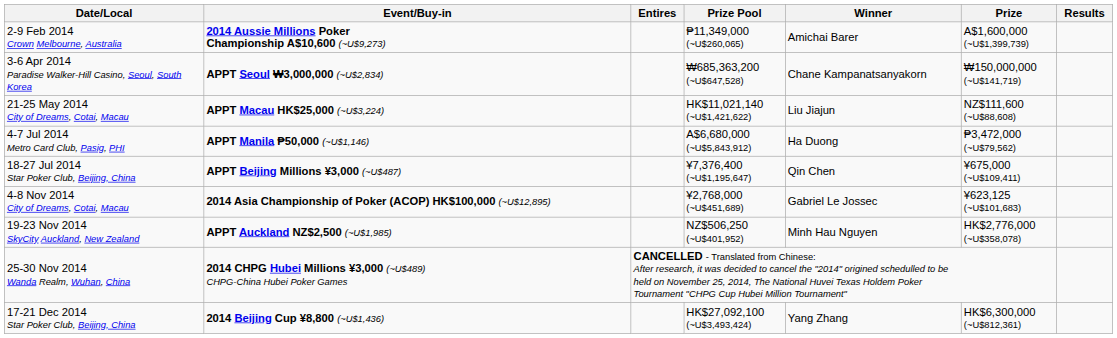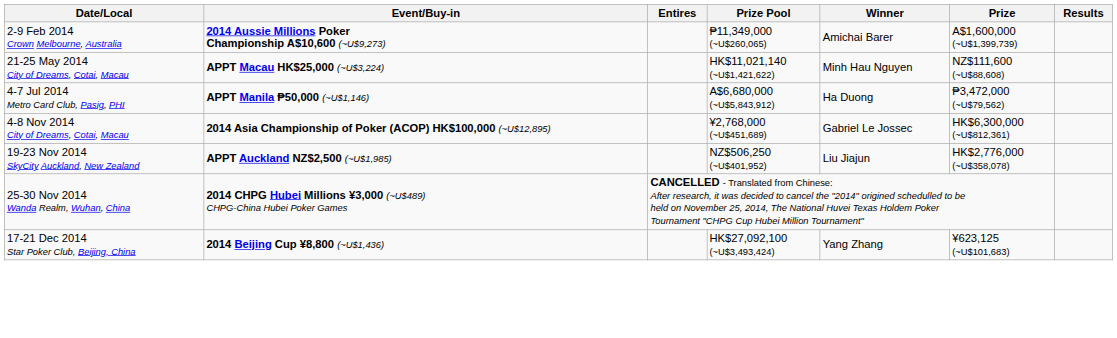- row: 3-6 Apr 2014 Paradise Walker-Hill Casino, Seoul, South Korea | APPT Seoul ₩3,000,000 (~U$2,834) | ₩685,363,200 (~U$647,528) | Chane Kampanatsanyakorn | ₩150,000,000 (~U$141,719)
21-25 May 2014 City of Dreams, Cotai, Macau | Winner: Liu Jiajun -> Minh Hau Nguyen
- row: 18-27 Jul 2014 Star Poker Club, Beijing, China | APPT Beijing Millions ¥3,000 (~U$487) | ¥7,376,400 (~U$1,195,647) | Qin Chen | ¥675,000 (~U$109,411)
4-8 Nov 2014 City of Dreams, Cotai, Macau | Prize: ¥623,125 (~U$101,683) -> HK$6,300,000 (~U$812,361)
19-23 Nov 2014 SkyCity Auckland, New Zealand | Winner: Minh Hau Nguyen -> Liu Jiajun
17-21 Dec 2014 Star Poker Club, Beijing, China | Prize: HK$6,300,000 (~U$812,361) -> ¥623,125 (~U$101,683)
